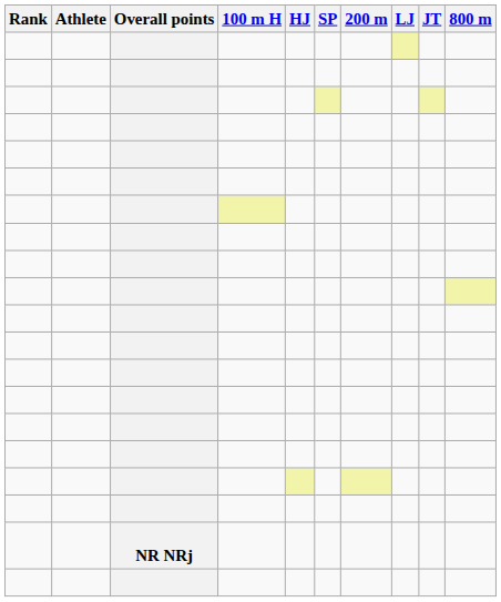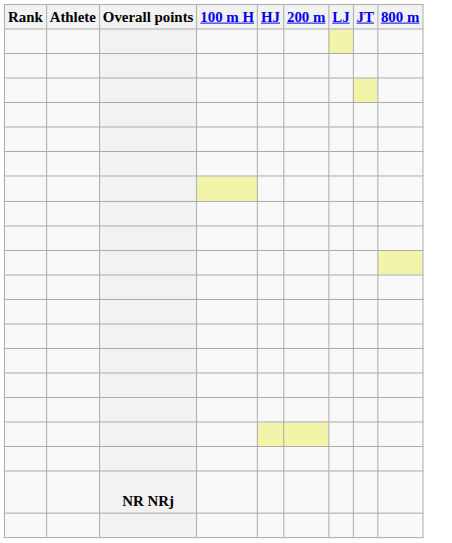- column: SP
